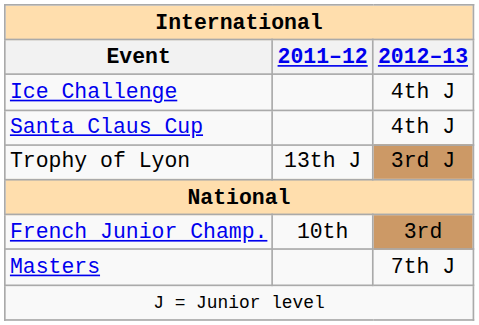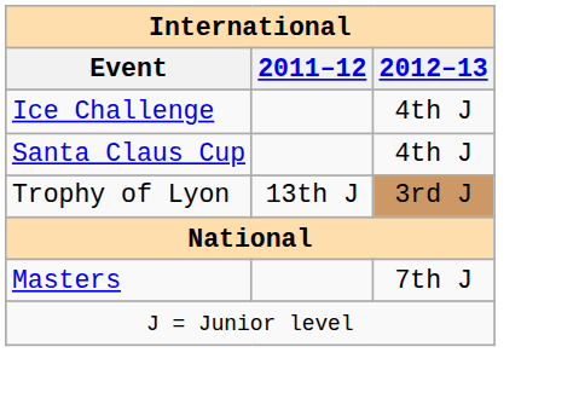- row: French Junior Champ. | 10th | 3rd
